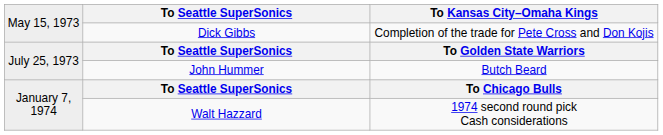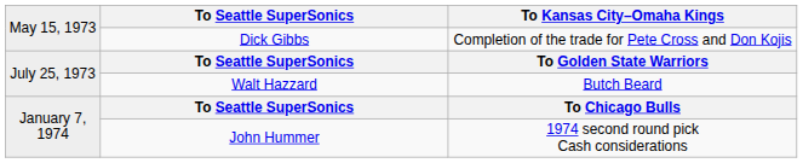Butch Beard | column 2: John Hummer -> Walt Hazzard
1974 second round pick Cash considerations | column 2: Walt Hazzard -> John Hummer
